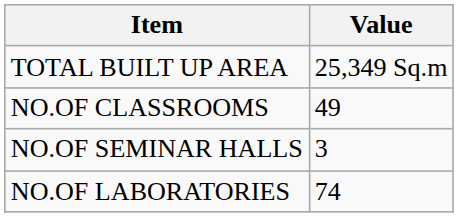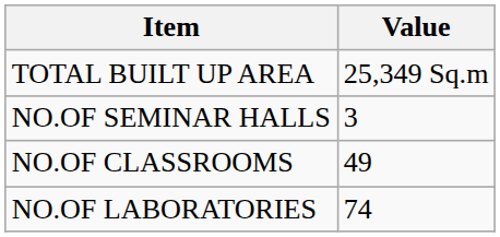rows swapped: NO.OF CLASSROOMS <-> NO.OF SEMINAR HALLS
